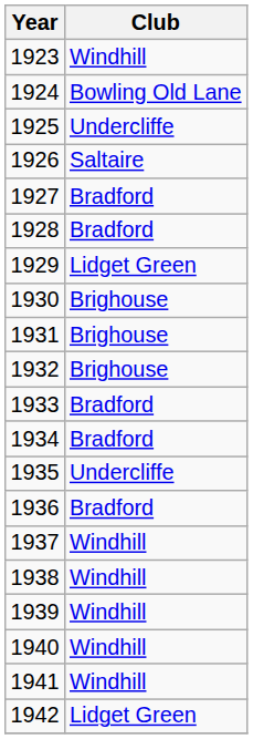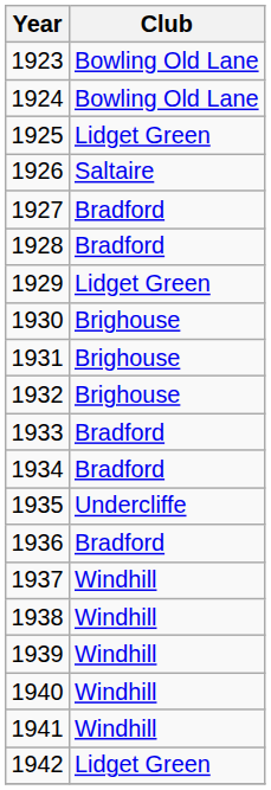1923 | Club: Windhill -> Bowling Old Lane
1925 | Club: Undercliffe -> Lidget Green
